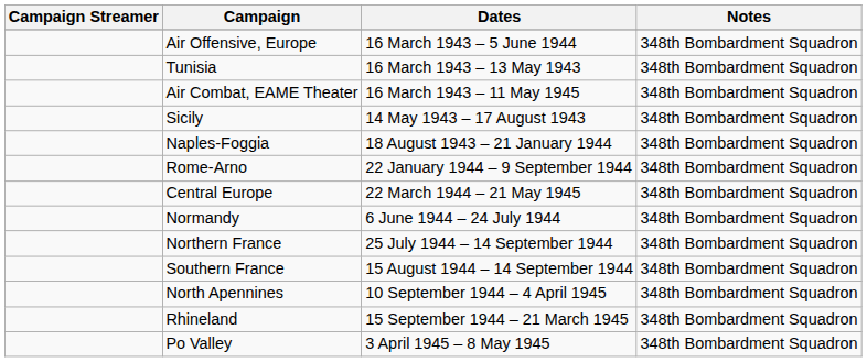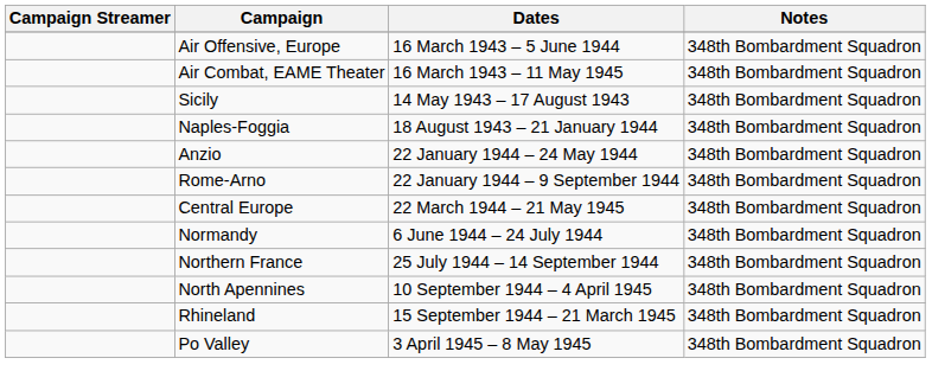- row: Tunisia | 16 March 1943 – 13 May 1943 | 348th Bombardment Squadron
+ row: Anzio | 22 January 1944 – 24 May 1944 | 348th Bombardment Squadron
- row: Southern France | 15 August 1944 – 14 September 1944 | 348th Bombardment Squadron
